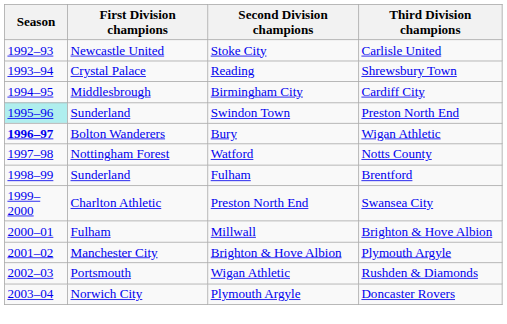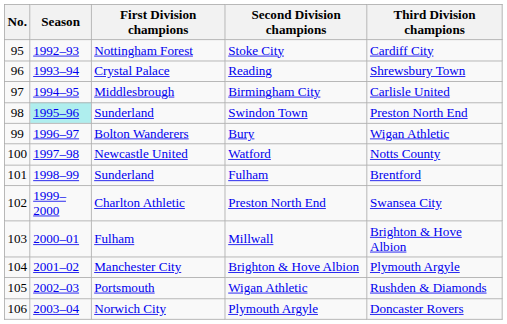+ column: No. | 95 | 96 | 97 | 98 | 99 | 100 | 101 | 102 | 103 | 104 | 105 | 106
Stoke City | First Division champions: Newcastle United -> Nottingham Forest
Stoke City | Third Division champions: Carlisle United -> Cardiff City
Birmingham City | Third Division champions: Cardiff City -> Carlisle United
Bury | Season: bold -> normal
Watford | First Division champions: Nottingham Forest -> Newcastle United
